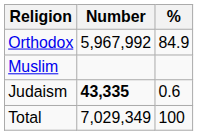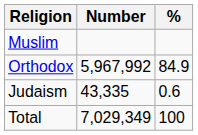rows swapped: Orthodox <-> Muslim
Judaism | Number: bold -> normal
